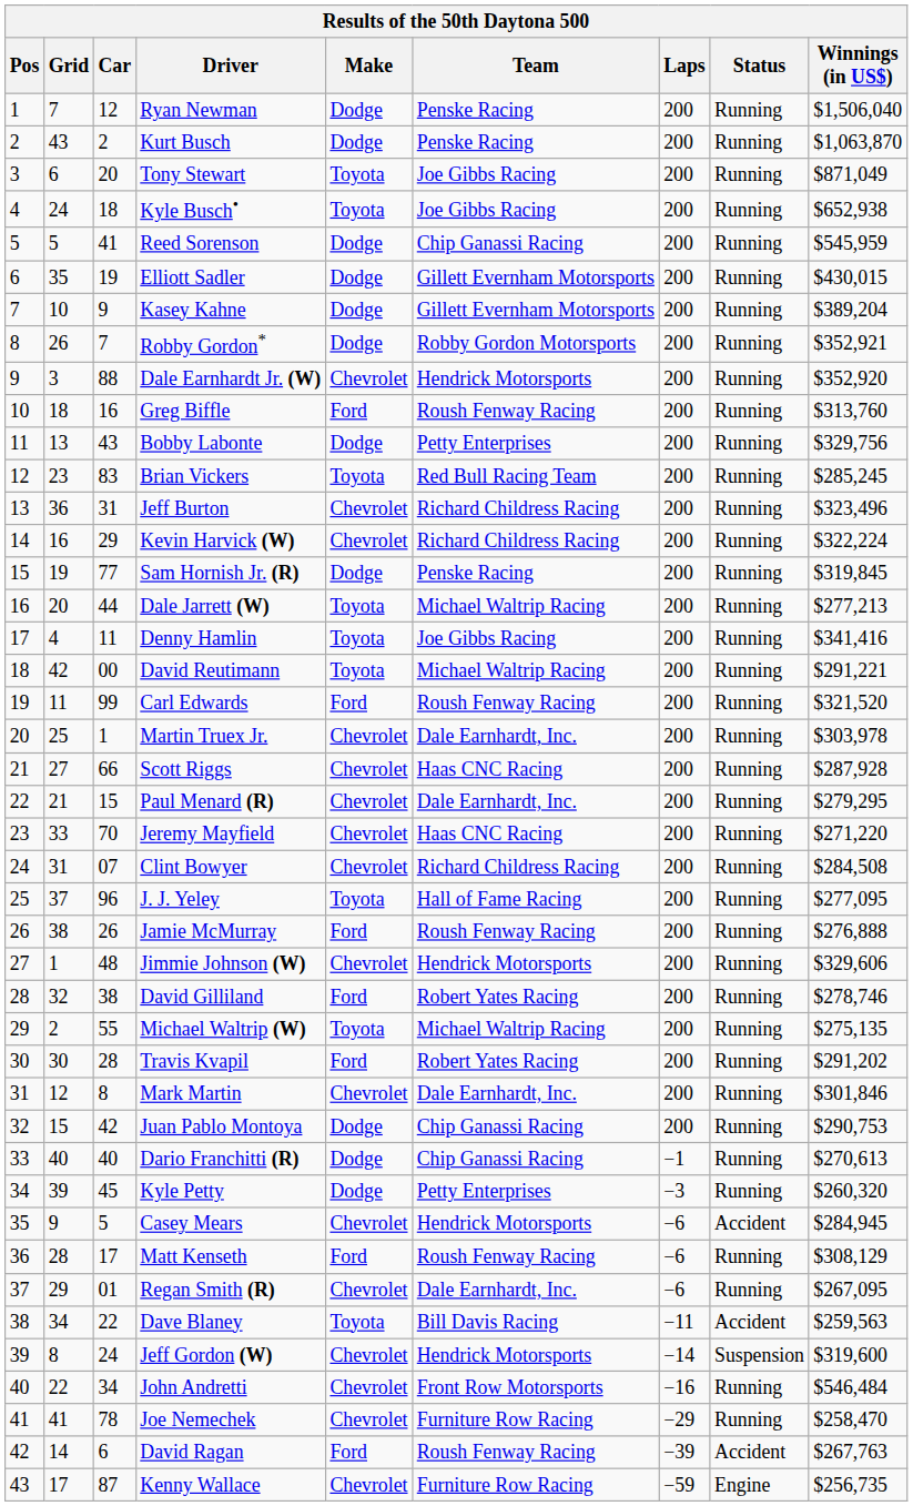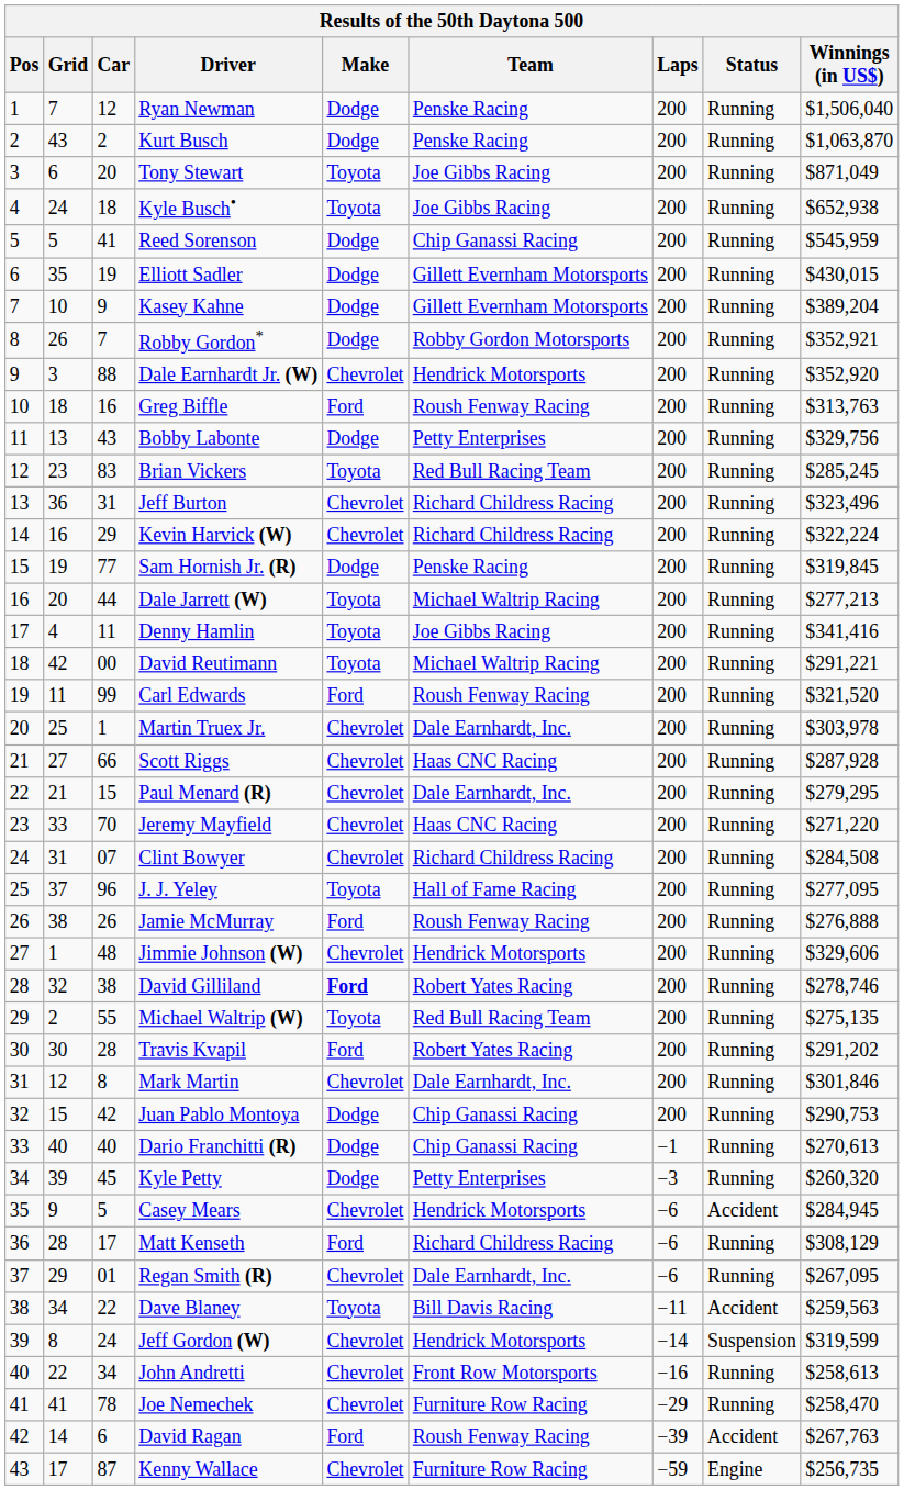Greg Biffle | Winnings (in US$): $313,760 -> $313,763
David Gilliland | Make: normal -> bold
Michael Waltrip (W) | Team: Michael Waltrip Racing -> Red Bull Racing Team
Matt Kenseth | Team: Roush Fenway Racing -> Richard Childress Racing
Jeff Gordon (W) | Winnings (in US$): $319,600 -> $319,599
John Andretti | Winnings (in US$): $546,484 -> $258,613
